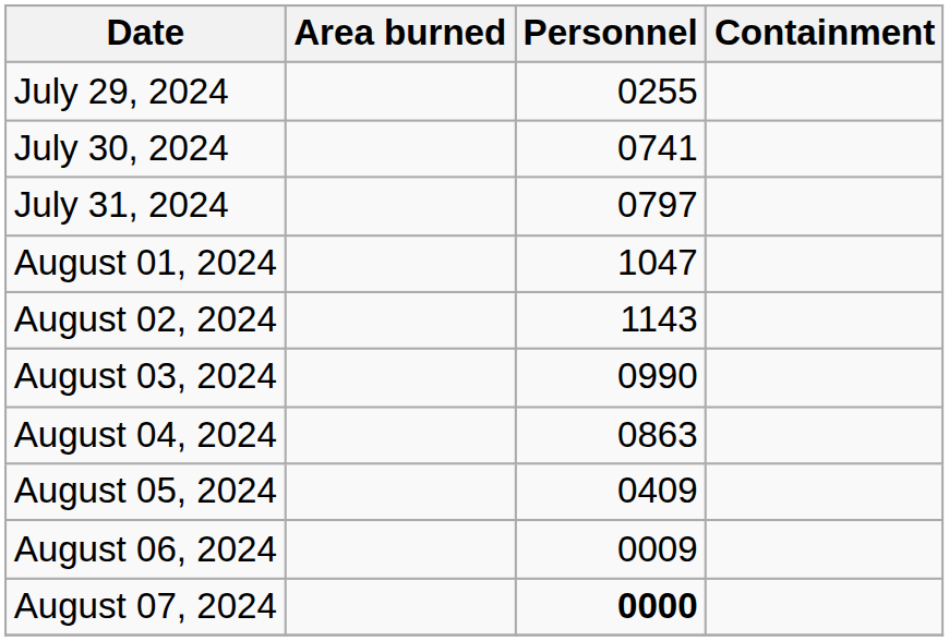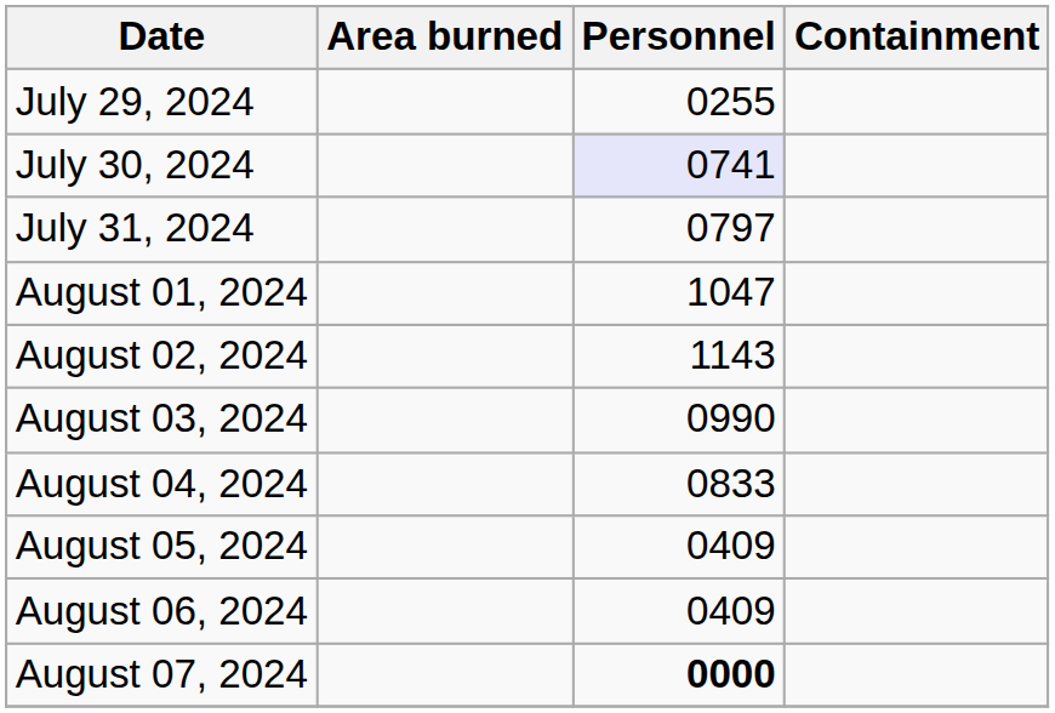July 30, 2024 | Personnel: no background -> lavender background
August 04, 2024 | Personnel: 0863 -> 0833
August 06, 2024 | Personnel: 0009 -> 0409
